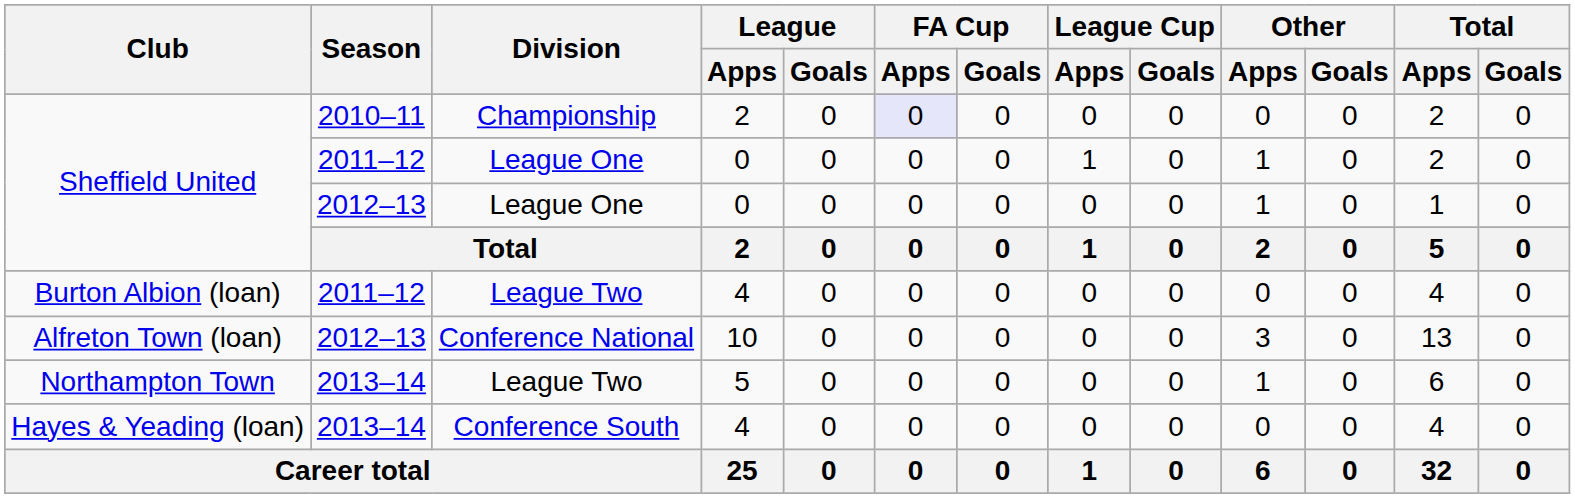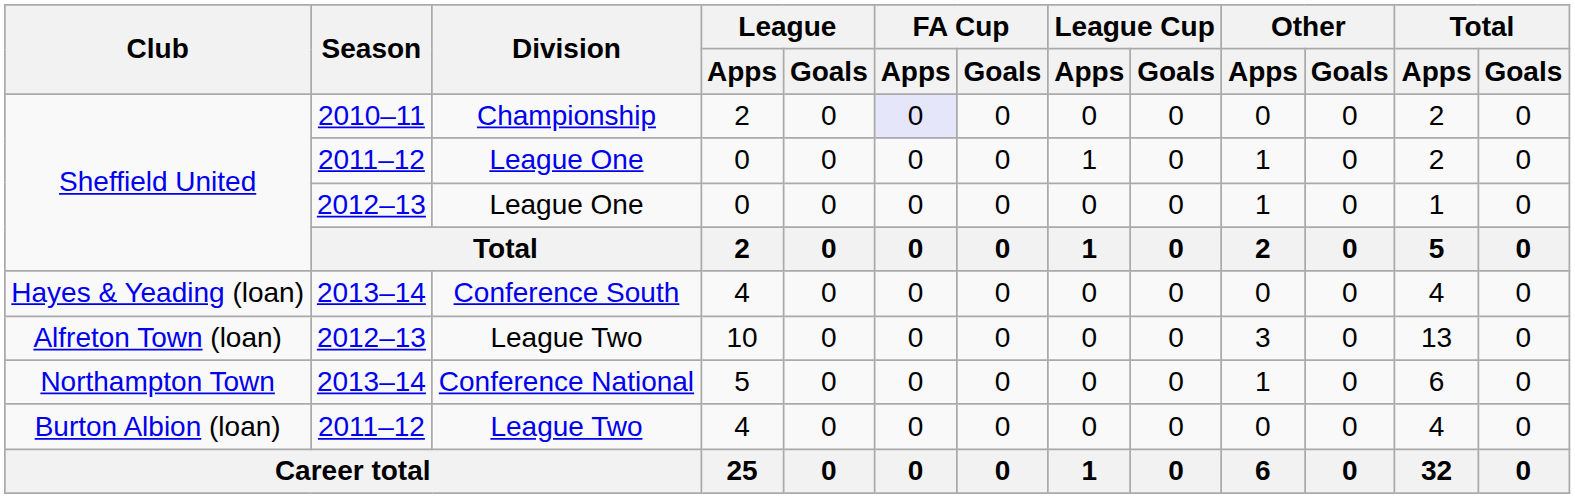rows swapped: Burton Albion (loan) <-> Hayes & Yeading (loan)
Alfreton Town (loan) | Division: Conference National -> League Two
Northampton Town | Division: League Two -> Conference National
